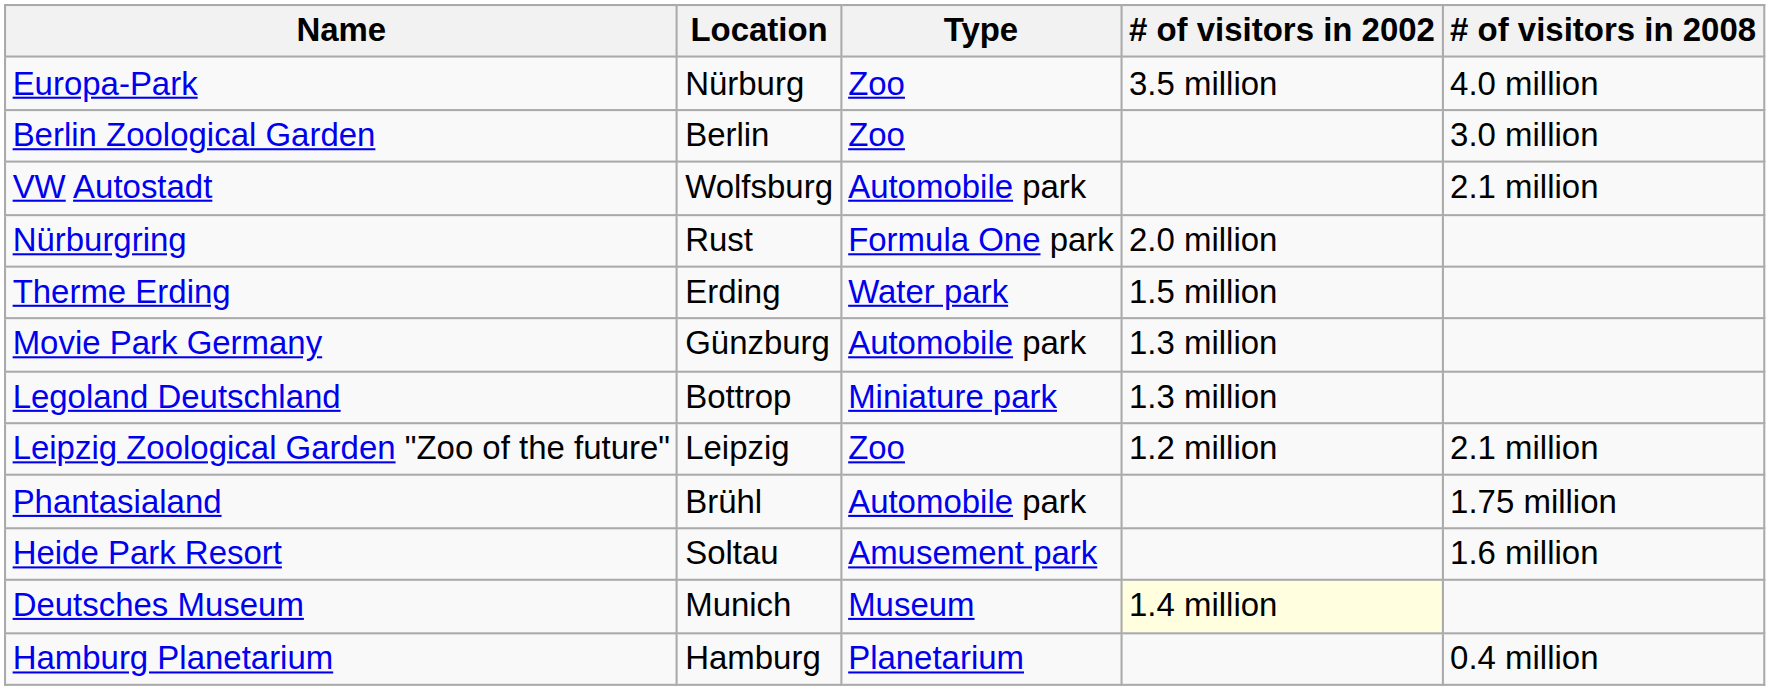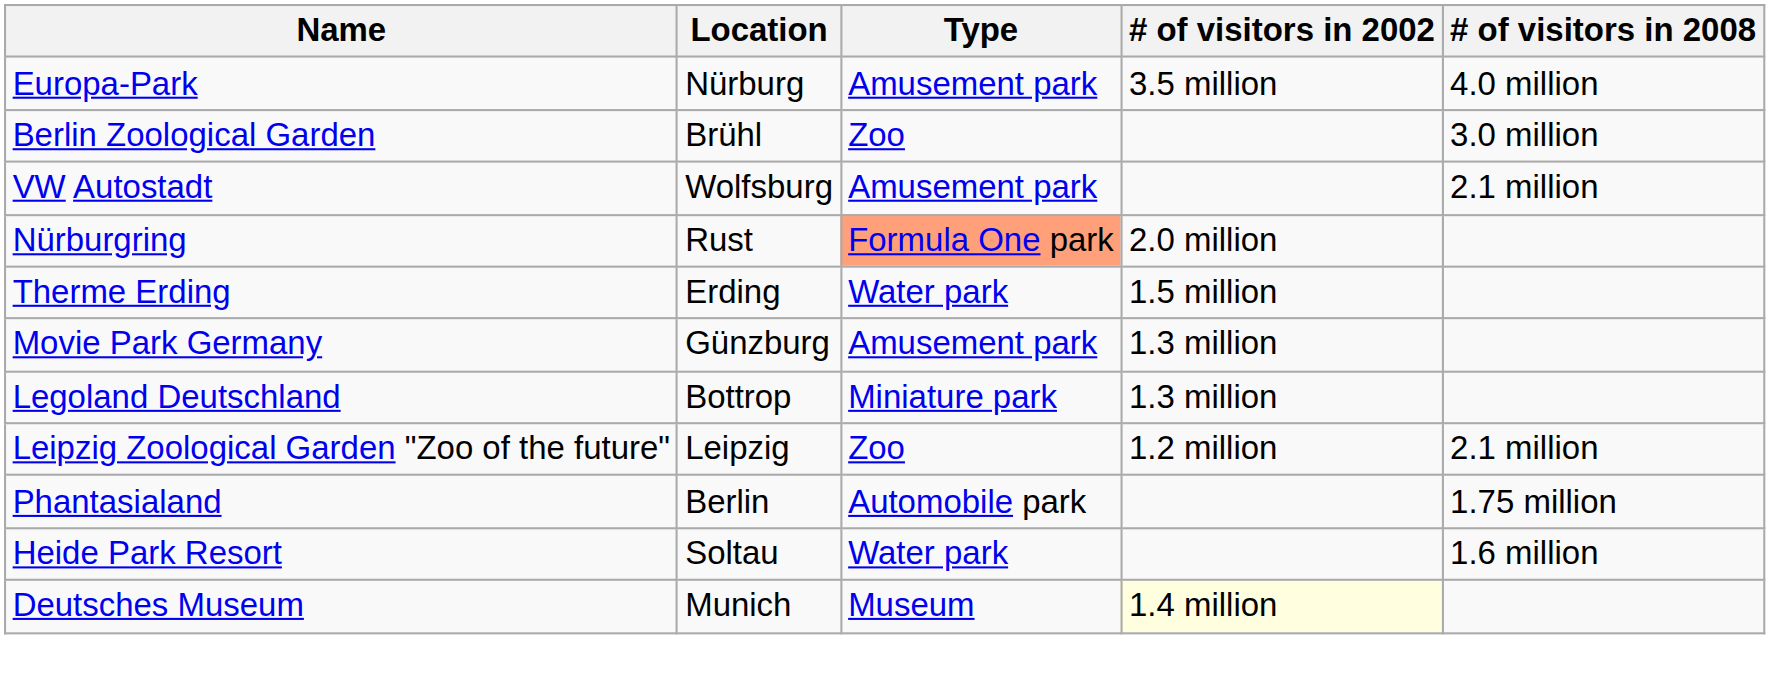Europa-Park | Type: Zoo -> Amusement park
Berlin Zoological Garden | Location: Berlin -> Brühl
VW Autostadt | Type: Automobile park -> Amusement park
Nürburgring | Type: no background -> lightsalmon background
Movie Park Germany | Type: Automobile park -> Amusement park
Phantasialand | Location: Brühl -> Berlin
Heide Park Resort | Type: Amusement park -> Water park
- row: Hamburg Planetarium | Hamburg | Planetarium | 0.4 million
